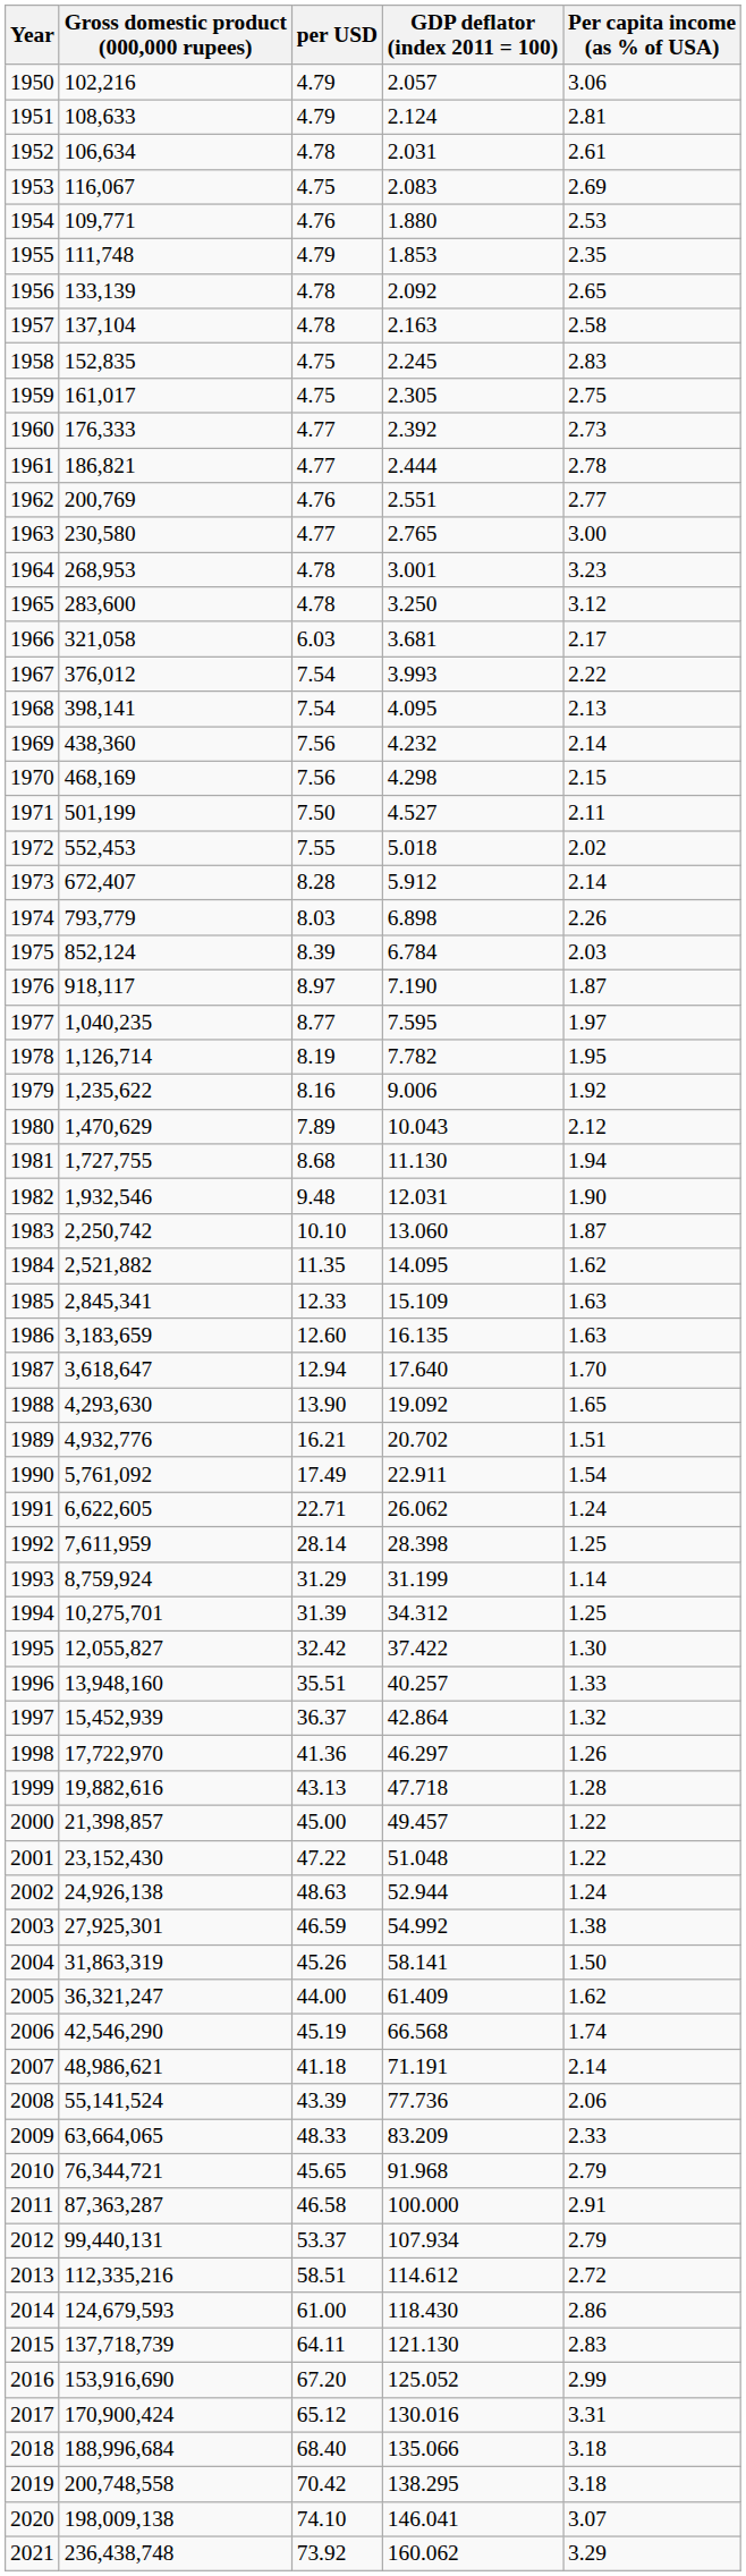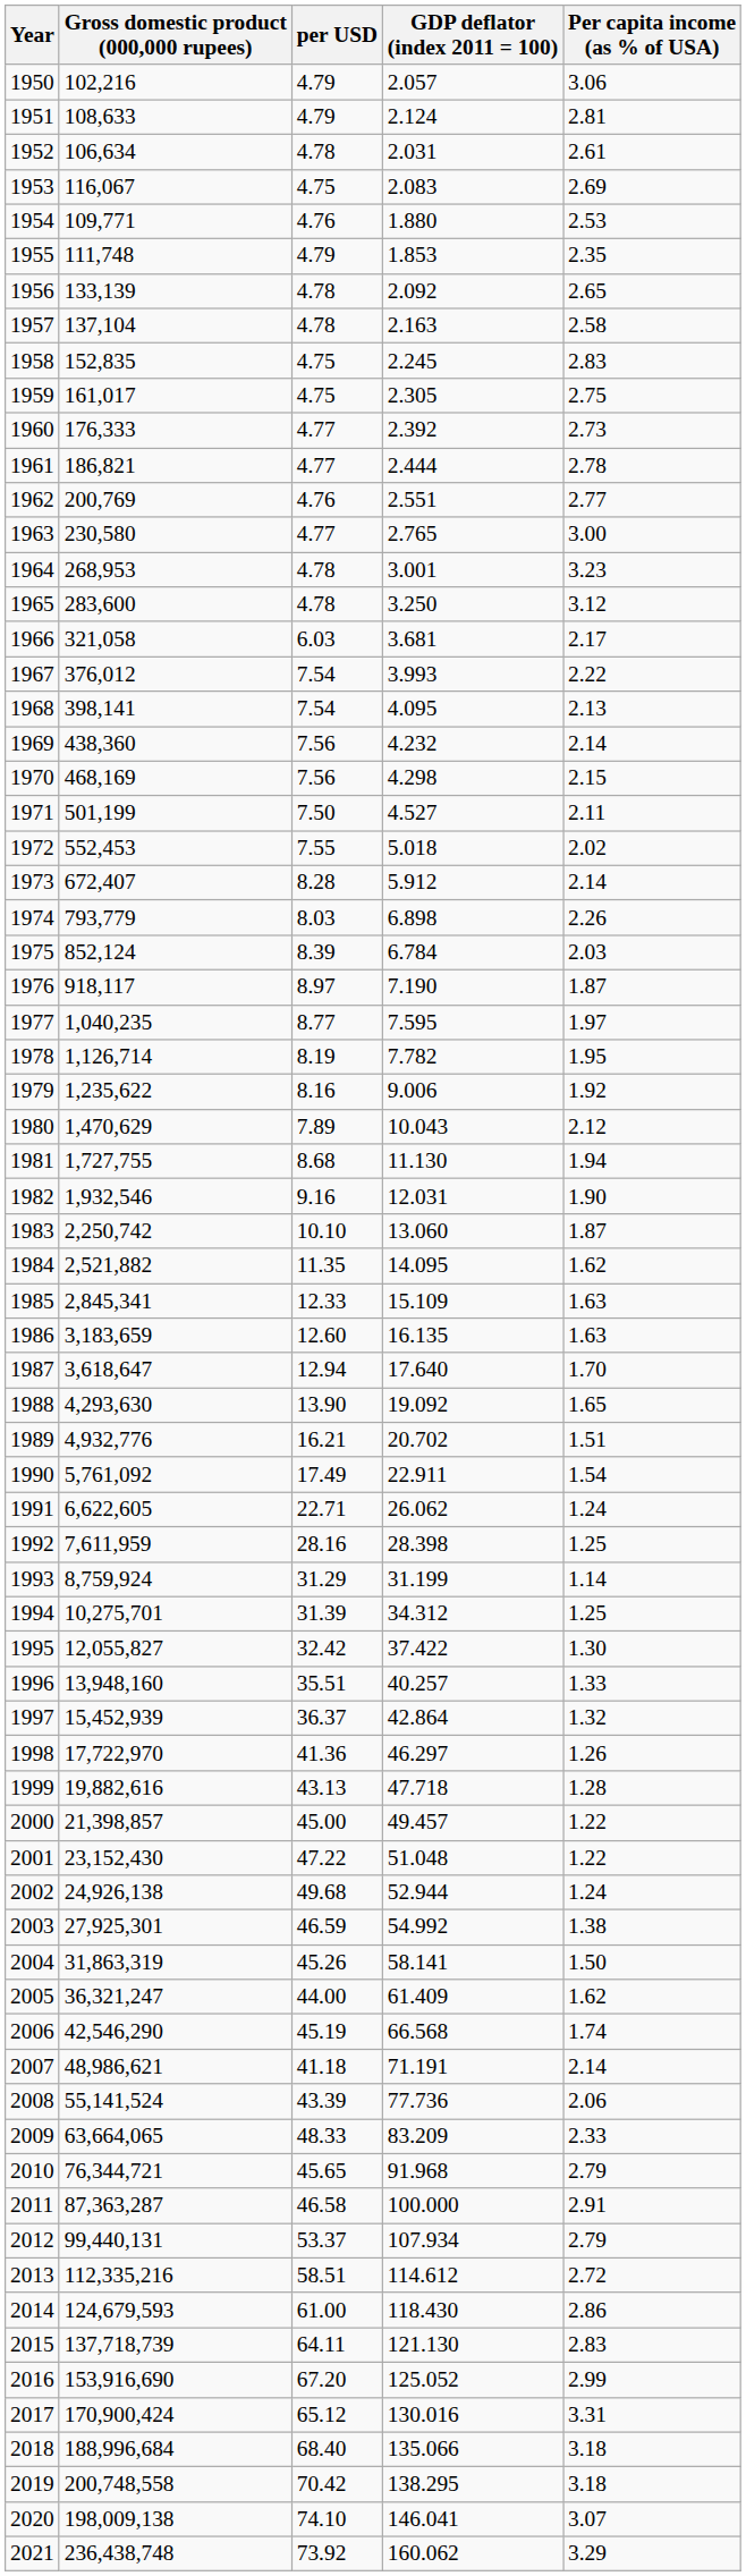1982 | per USD: 9.48 -> 9.16
1992 | per USD: 28.14 -> 28.16
2002 | per USD: 48.63 -> 49.68
